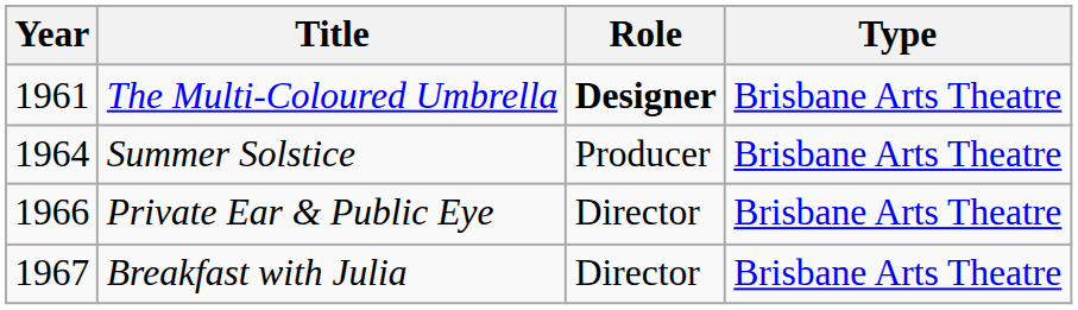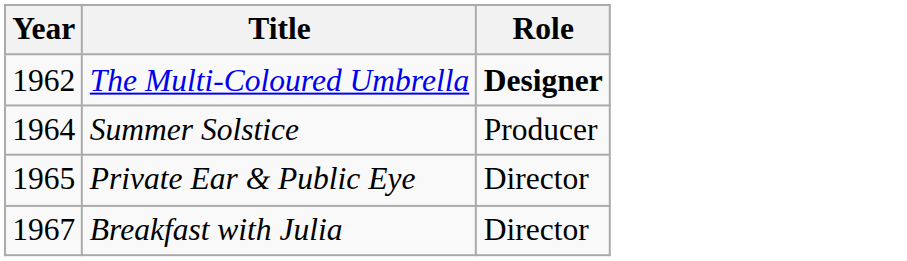- column: Type | Brisbane Arts Theatre | Brisbane Arts Theatre | Brisbane Arts Theatre | Brisbane Arts Theatre
The Multi-Coloured Umbrella | Year: 1961 -> 1962
Private Ear & Public Eye | Year: 1966 -> 1965
